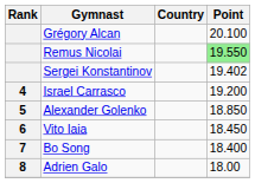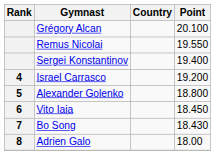Remus Nicolai | Point: lightgreen background -> no background
Sergei Konstantinov | Point: 19.402 -> 19.400
Alexander Golenko | Point: 18.850 -> 18.800
Bo Song | Point: 18.400 -> 18.430
